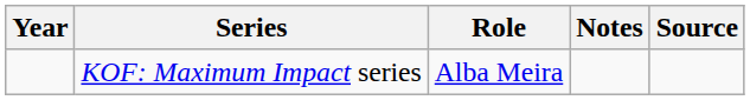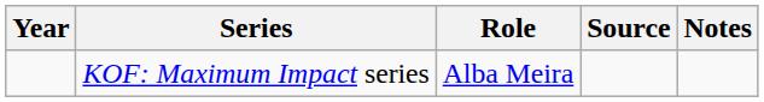columns swapped: Notes <-> Source
